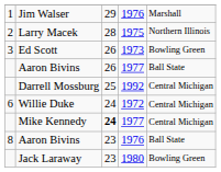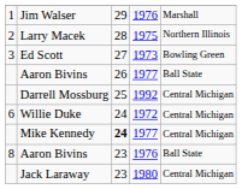Ed Scott | column 3: 26 -> 27
Jack Laraway | column 5: Bowling Green -> Central Michigan
